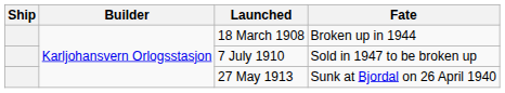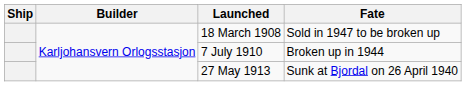18 March 1908 | Fate: Broken up in 1944 -> Sold in 1947 to be broken up
7 July 1910 | Fate: Sold in 1947 to be broken up -> Broken up in 1944
